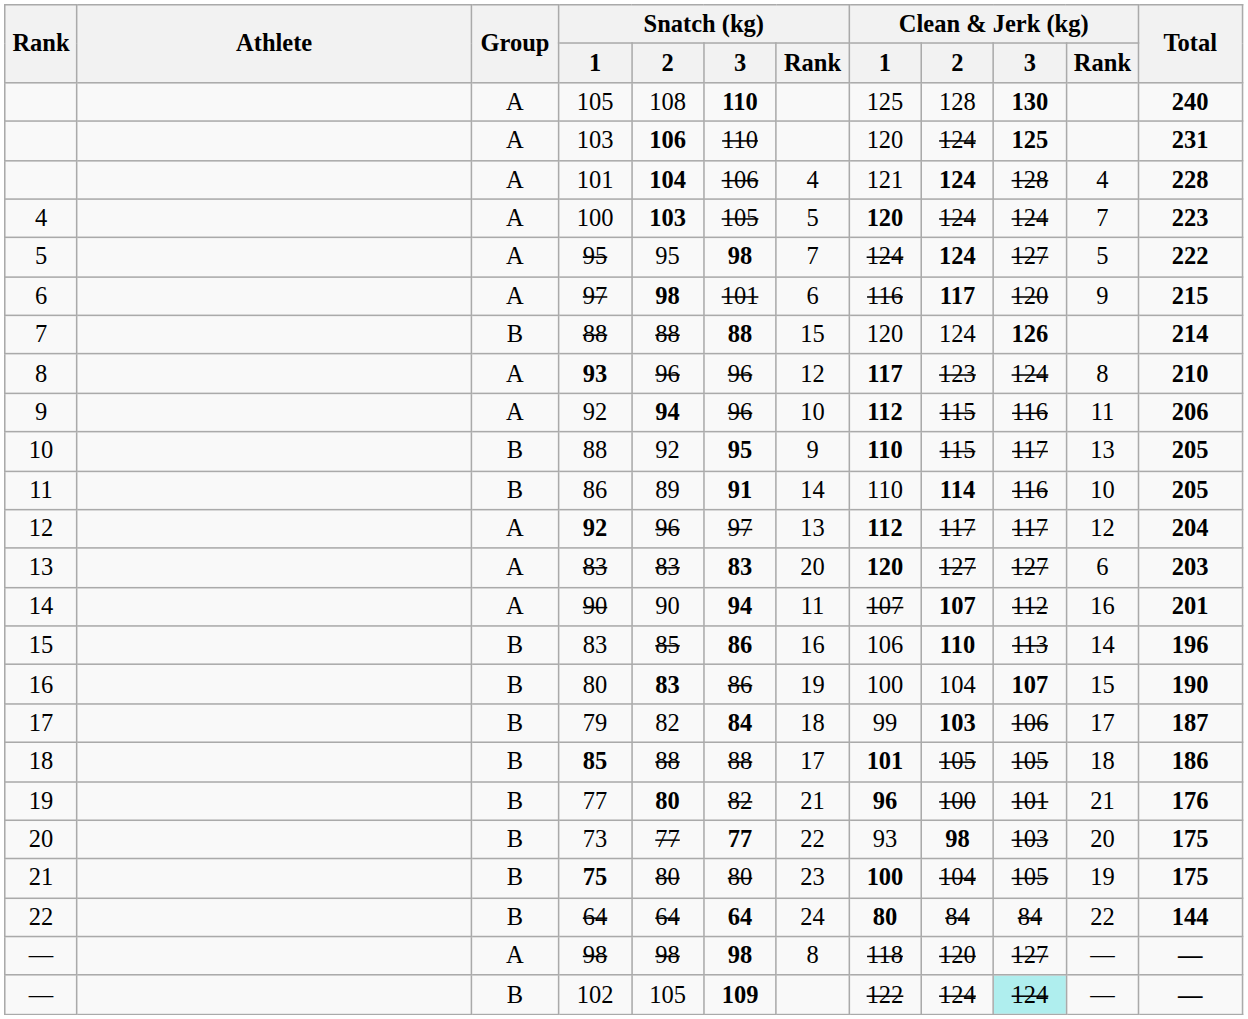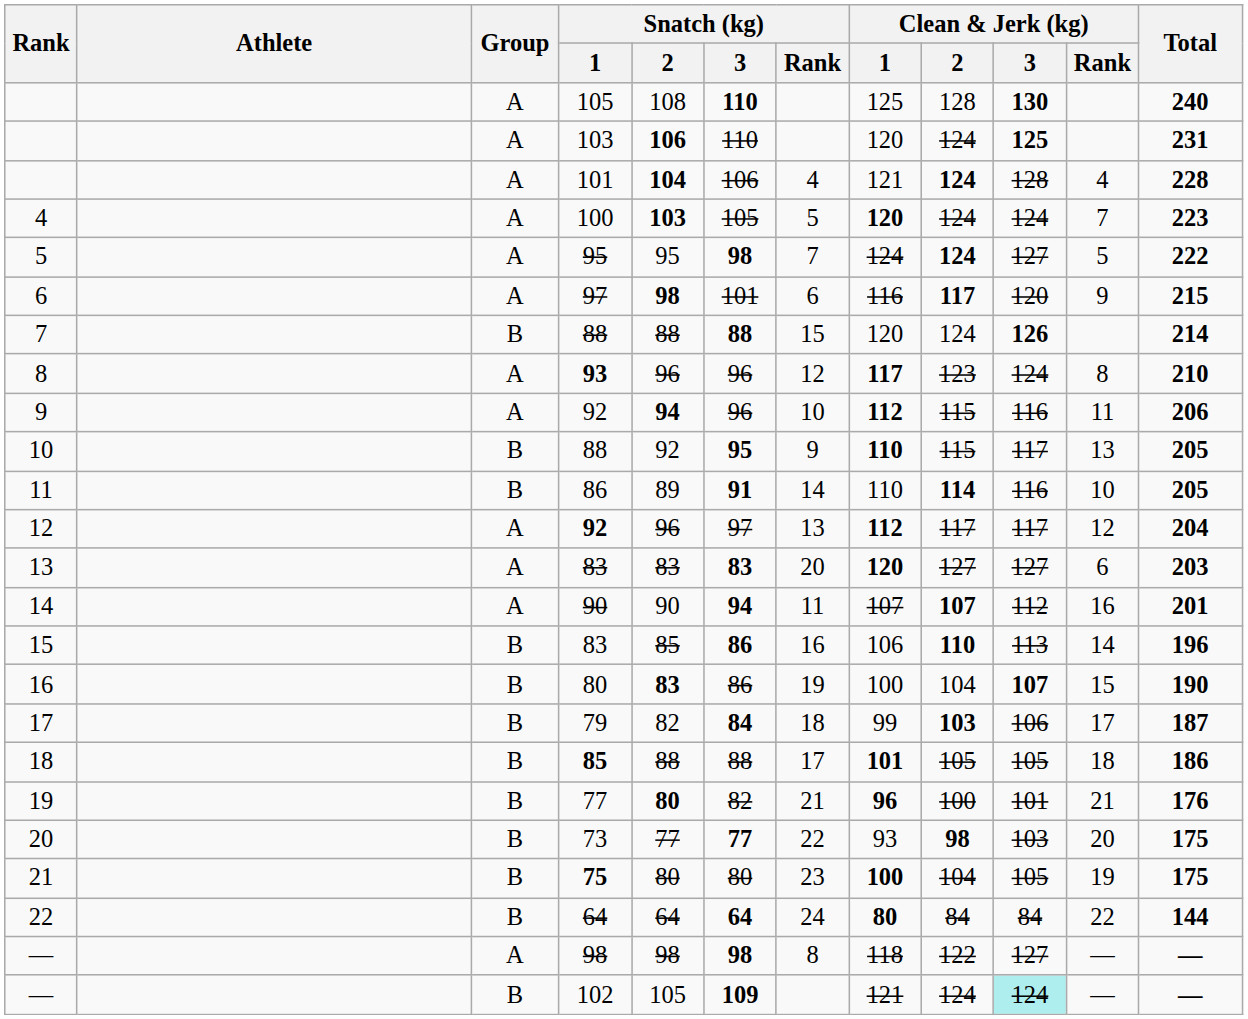— / 98 | Clean & Jerk (kg) / 2: 120 -> 122
— / 102 | Clean & Jerk (kg) / 1: 122 -> 121
